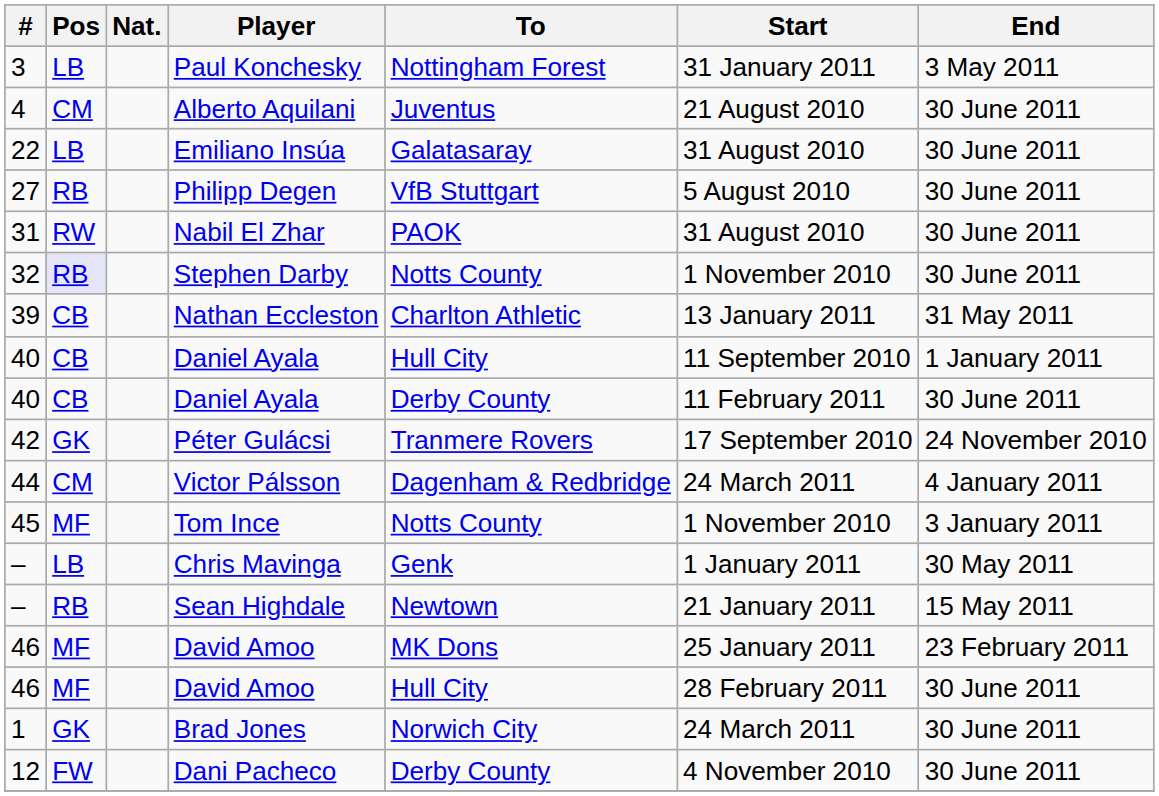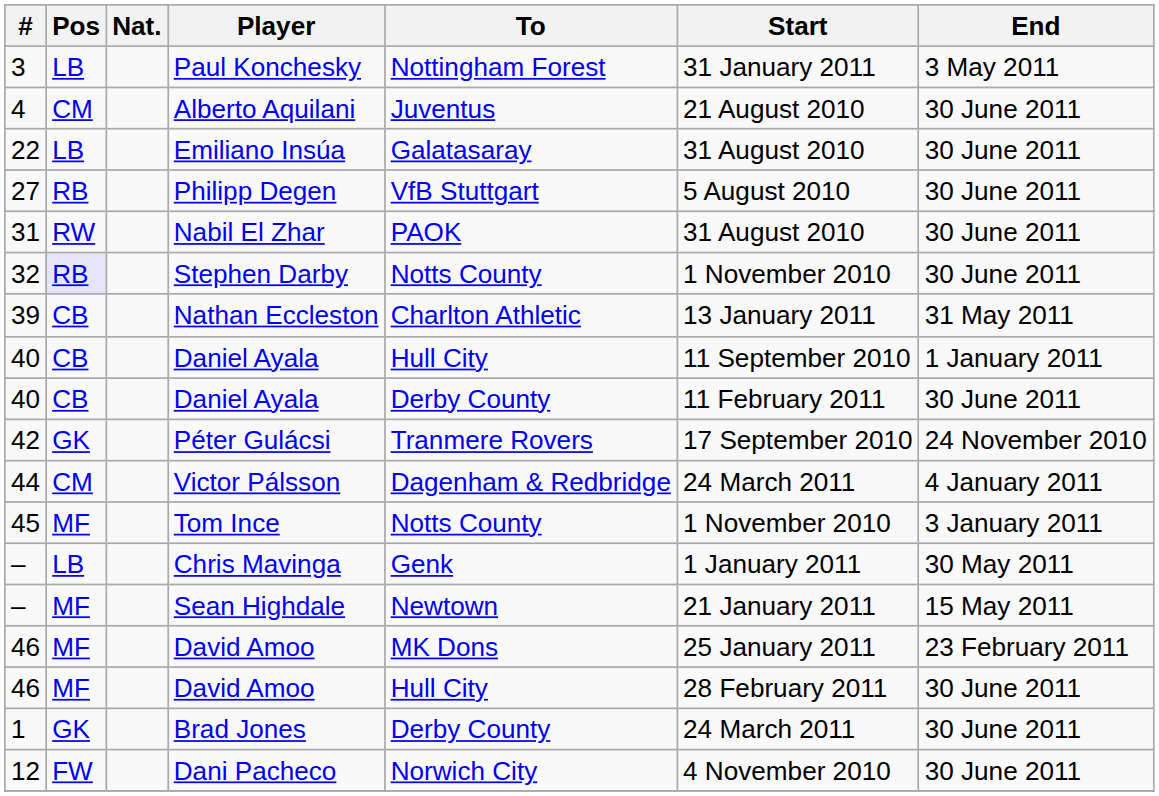Sean Highdale | Pos: RB -> MF
Brad Jones | To: Norwich City -> Derby County
Dani Pacheco | To: Derby County -> Norwich City
